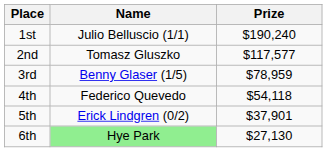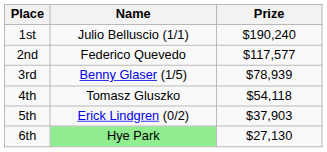2nd | Name: Tomasz Gluszko -> Federico Quevedo
3rd | Prize: $78,959 -> $78,939
4th | Name: Federico Quevedo -> Tomasz Gluszko
5th | Prize: $37,901 -> $37,903
